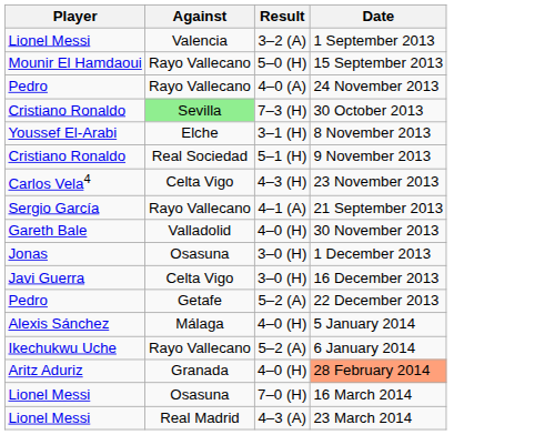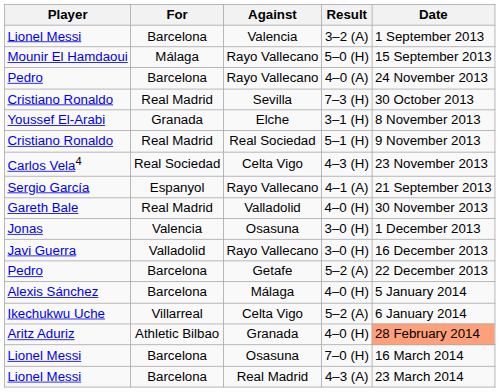+ column: For | Barcelona | Málaga | Barcelona | Real Madrid | Granada | Real Madrid | Real Sociedad | Espanyol | Real Madrid | Valencia | Valladolid | Barcelona | Barcelona | Villarreal | Athletic Bilbao | Barcelona | Barcelona
Cristiano Ronaldo / 7–3 (H) | Against: lightgreen background -> no background
Javi Guerra | Against: Celta Vigo -> Rayo Vallecano
Ikechukwu Uche | Against: Rayo Vallecano -> Celta Vigo
